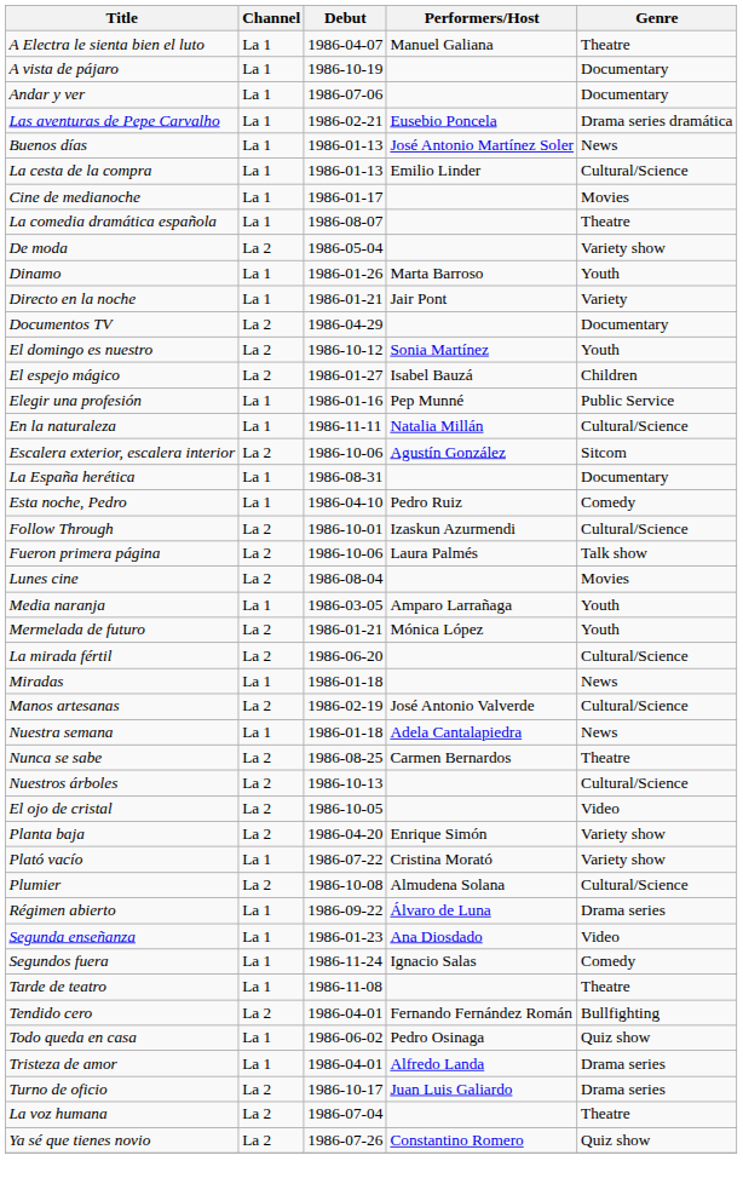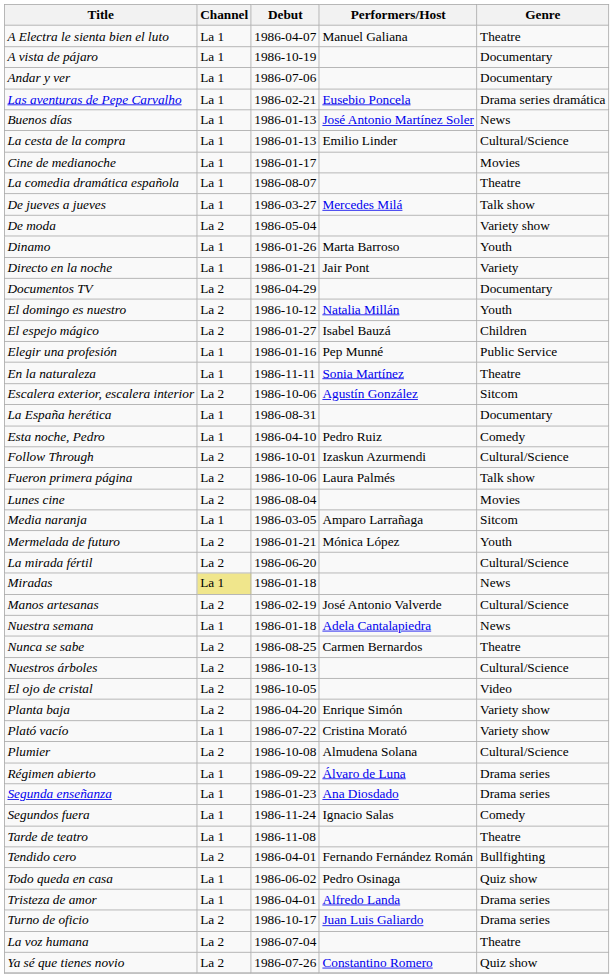+ row: De jueves a jueves | La 1 | 1986-03-27 | Mercedes Milá | Talk show
El domingo es nuestro | Performers/Host: Sonia Martínez -> Natalia Millán
En la naturaleza | Performers/Host: Natalia Millán -> Sonia Martínez
En la naturaleza | Genre: Cultural/Science -> Theatre
Media naranja | Genre: Youth -> Sitcom
Miradas | Channel: no background -> khaki background
Segunda enseñanza | Genre: Video -> Drama series
